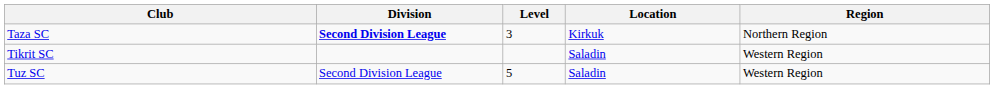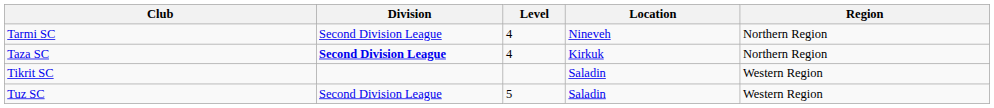+ row: Tarmi SC | Second Division League | 4 | Nineveh | Northern Region
Taza SC | Level: 3 -> 4
